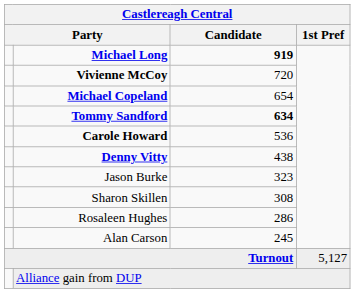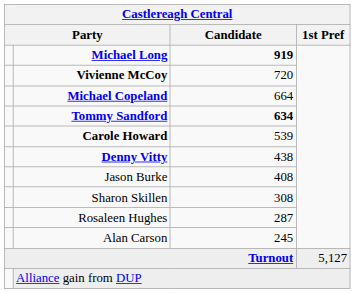Michael Copeland | Candidate: 654 -> 664
Carole Howard | Candidate: 536 -> 539
Jason Burke | Candidate: 323 -> 408
Rosaleen Hughes | Candidate: 286 -> 287
